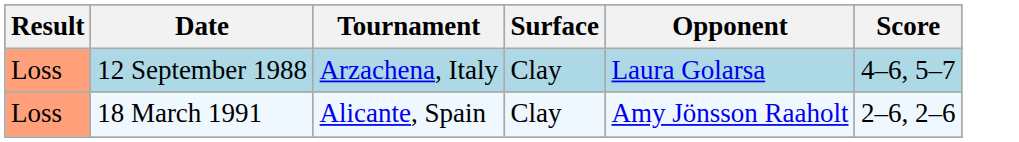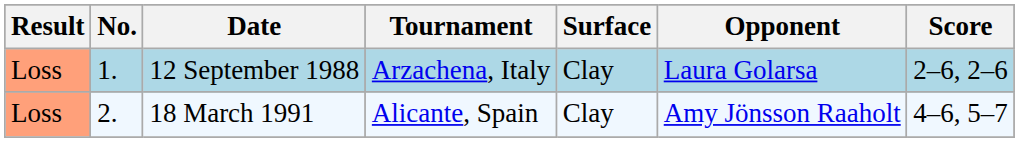+ column: No. | 1. | 2.
12 September 1988 | Score: 4–6, 5–7 -> 2–6, 2–6
18 March 1991 | Score: 2–6, 2–6 -> 4–6, 5–7
